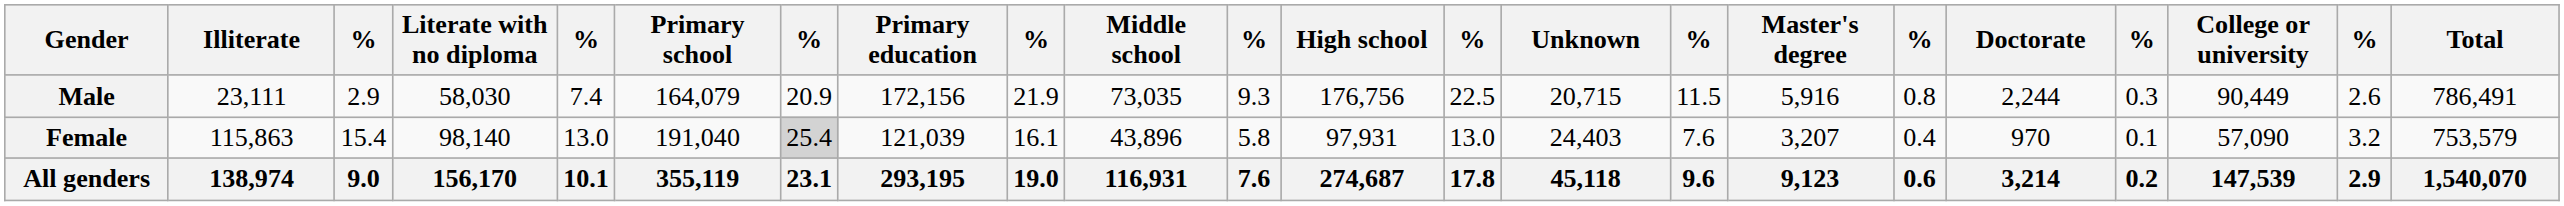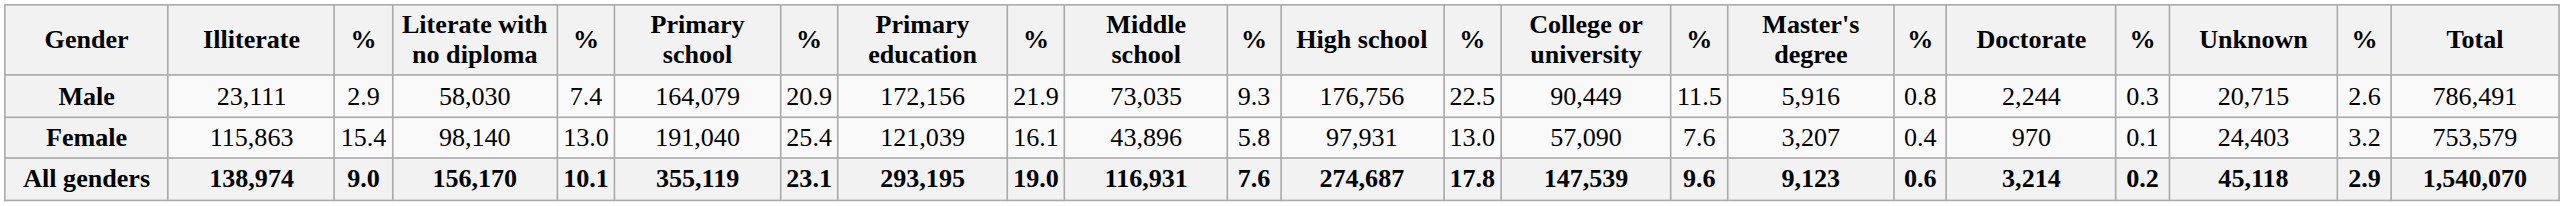columns swapped: College or university <-> Unknown
Female | column 7: lightgrey background -> no background
